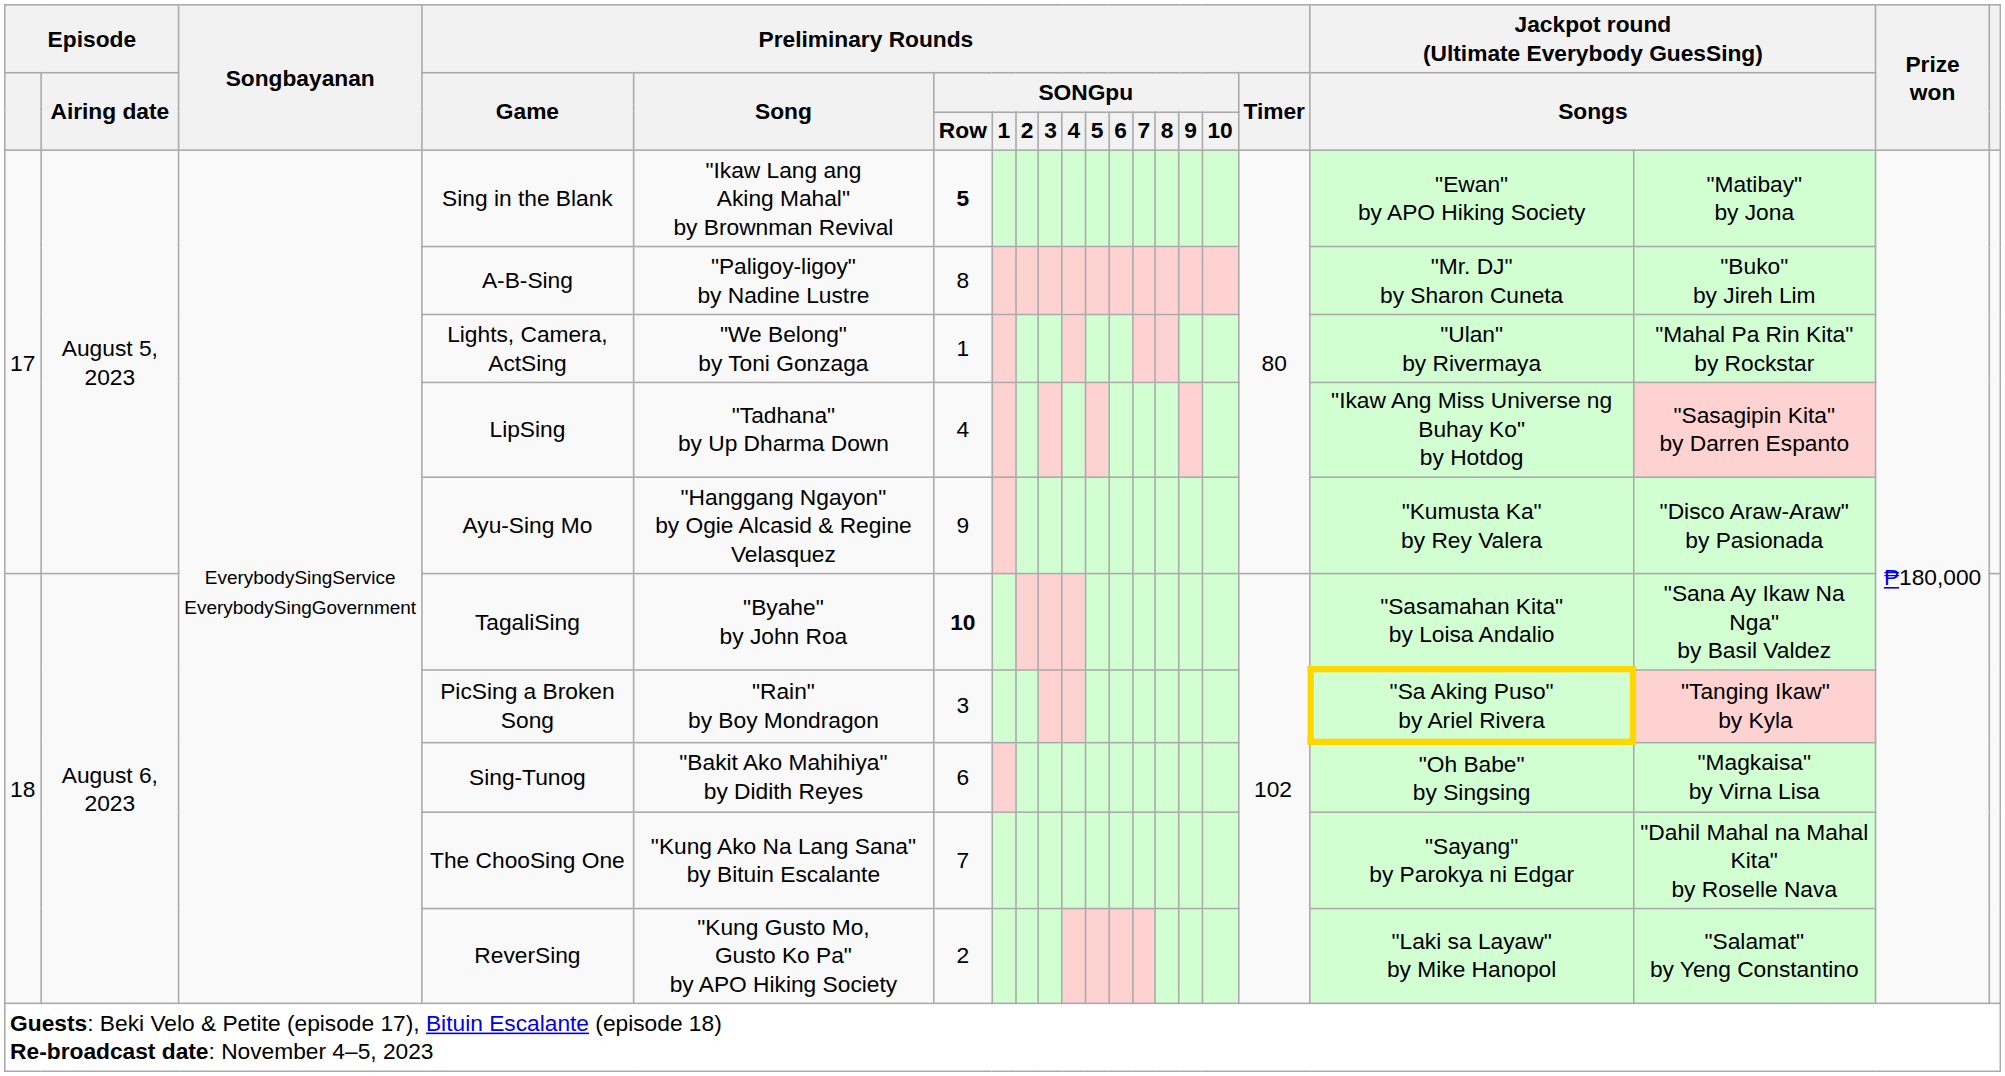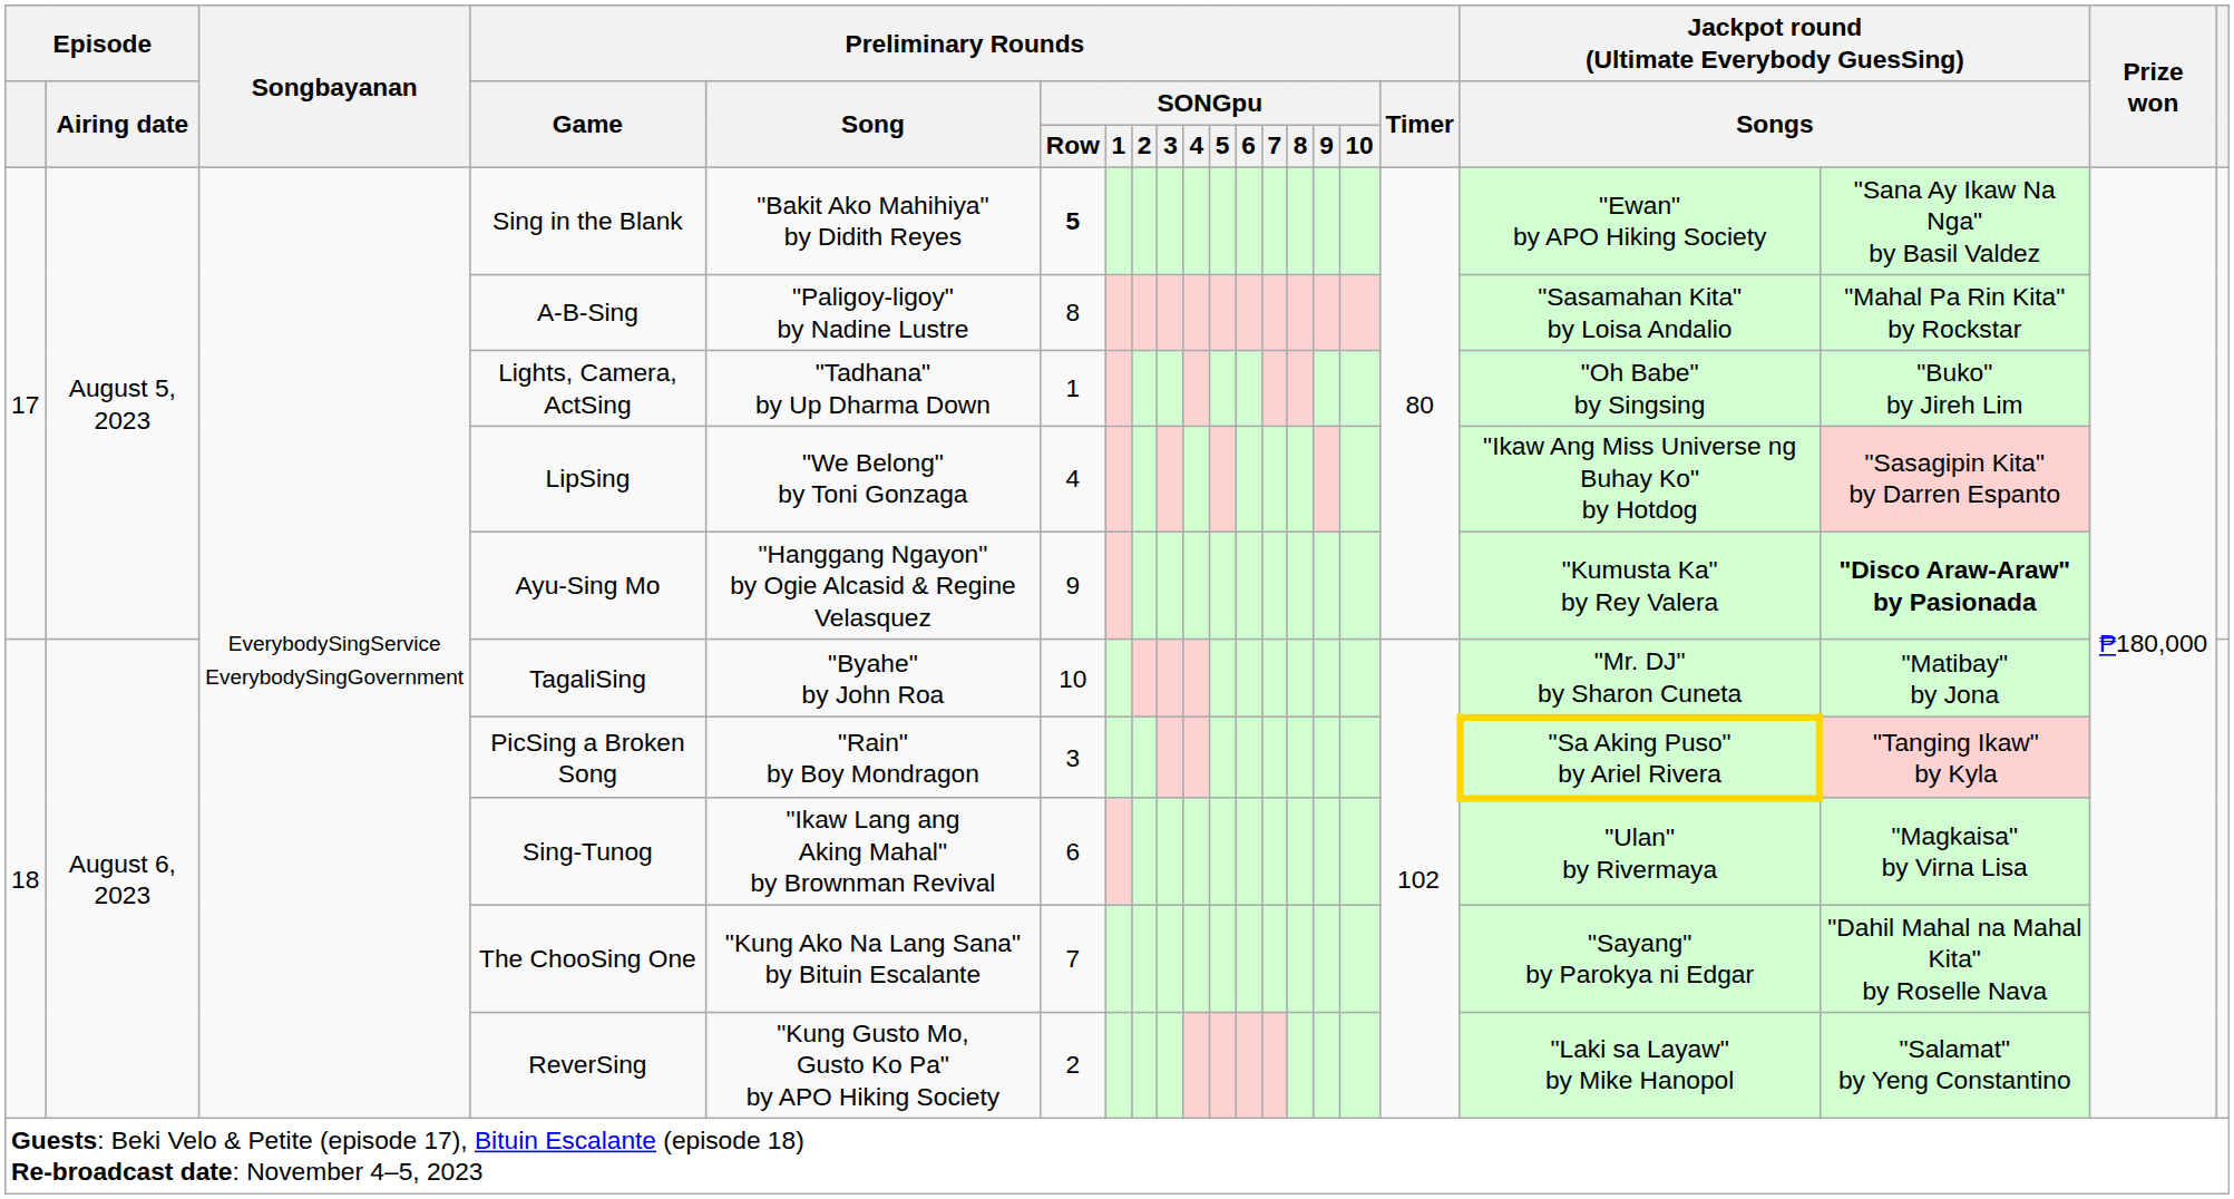Sing in the Blank | Preliminary Rounds / Song: "Ikaw Lang ang Aking Mahal" by Brownman Revival -> "Bakit Ako Mahihiya" by Didith Reyes
Sing in the Blank | column 19: "Matibay" by Jona -> "Sana Ay Ikaw Na Nga" by Basil Valdez
A-B-Sing | column 18: "Mr. DJ" by Sharon Cuneta -> "Sasamahan Kita" by Loisa Andalio
A-B-Sing | column 19: "Buko" by Jireh Lim -> "Mahal Pa Rin Kita" by Rockstar
Lights, Camera, ActSing | Preliminary Rounds / Song: "We Belong" by Toni Gonzaga -> "Tadhana" by Up Dharma Down
Lights, Camera, ActSing | column 18: "Ulan" by Rivermaya -> "Oh Babe" by Singsing
Lights, Camera, ActSing | column 19: "Mahal Pa Rin Kita" by Rockstar -> "Buko" by Jireh Lim
LipSing | Preliminary Rounds / Song: "Tadhana" by Up Dharma Down -> "We Belong" by Toni Gonzaga
Ayu-Sing Mo | column 19: normal -> bold
TagaliSing | Preliminary Rounds / SONGpu / Row: bold -> normal
TagaliSing | column 18: "Sasamahan Kita" by Loisa Andalio -> "Mr. DJ" by Sharon Cuneta
TagaliSing | column 19: "Sana Ay Ikaw Na Nga" by Basil Valdez -> "Matibay" by Jona
Sing-Tunog | Preliminary Rounds / Song: "Bakit Ako Mahihiya" by Didith Reyes -> "Ikaw Lang ang Aking Mahal" by Brownman Revival
Sing-Tunog | column 18: "Oh Babe" by Singsing -> "Ulan" by Rivermaya
